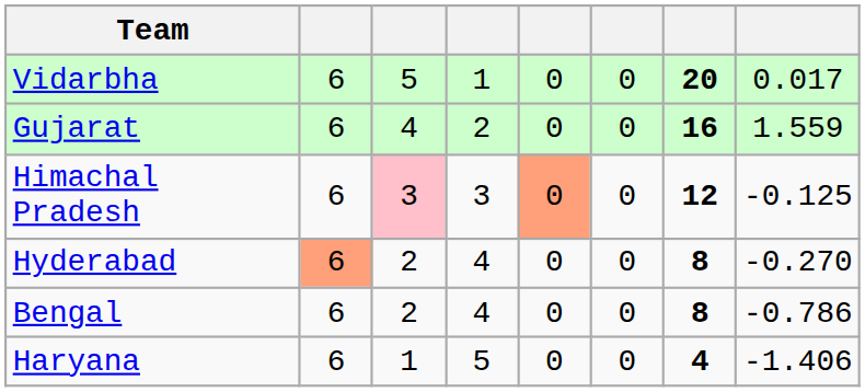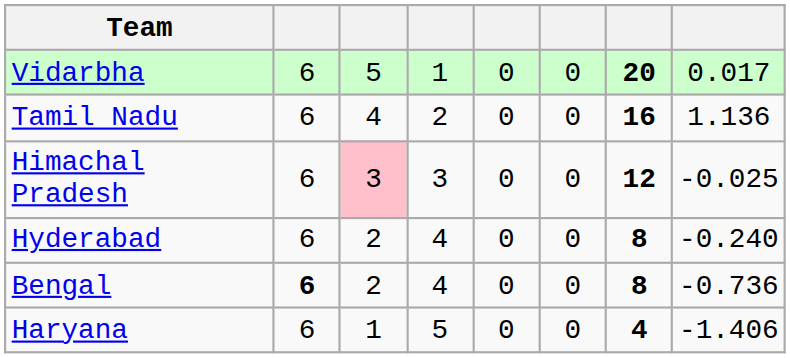- row: Gujarat | 6 | 4 | 2 | 0 | 0 | 16 | 1.559
+ row: Tamil Nadu | 6 | 4 | 2 | 0 | 0 | 16 | 1.136
Himachal Pradesh | column 5: lightsalmon background -> no background
Himachal Pradesh | column 8: -0.125 -> -0.025
Hyderabad | column 2: lightsalmon background -> no background
Hyderabad | column 8: -0.270 -> -0.240
Bengal | column 2: normal -> bold
Bengal | column 8: -0.786 -> -0.736
